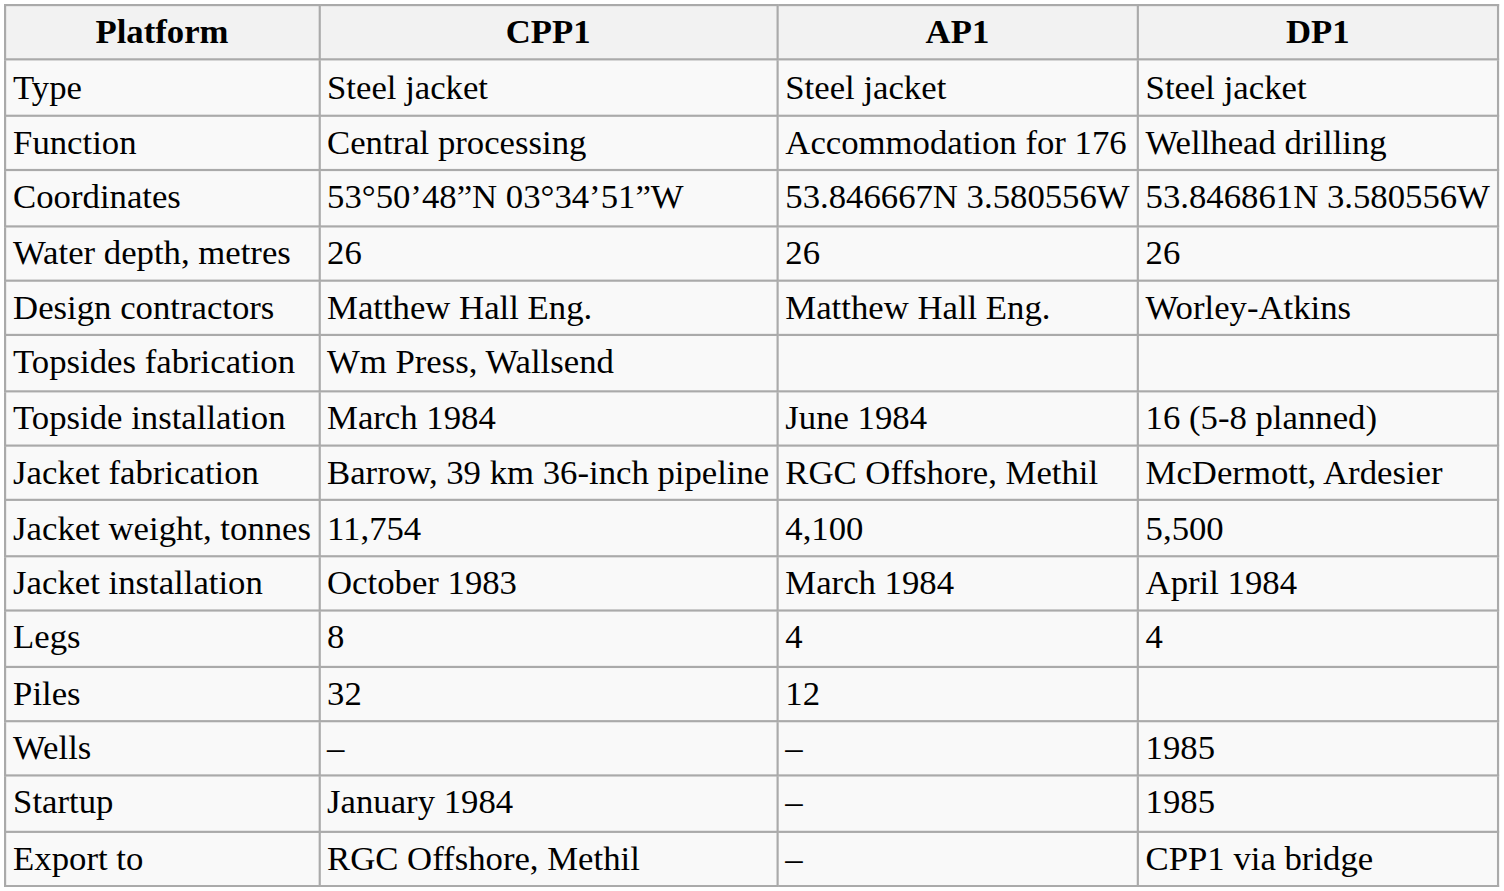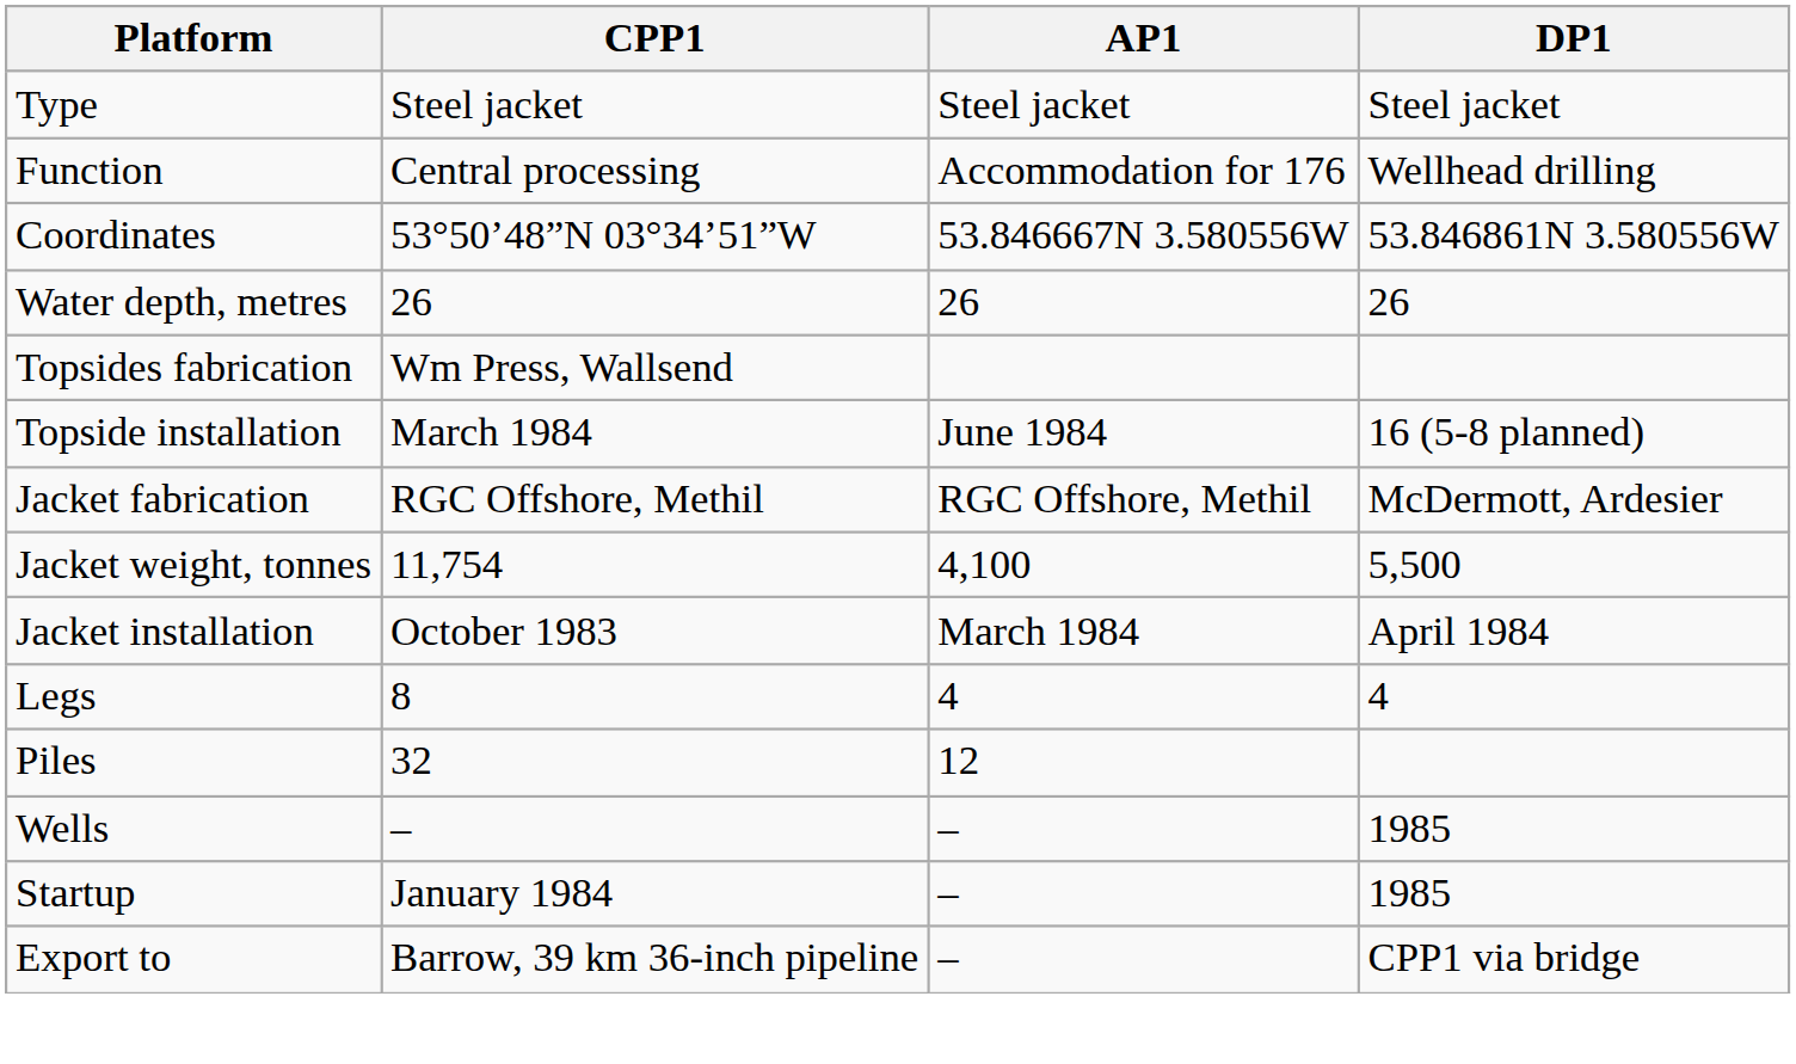- row: Design contractors | Matthew Hall Eng. | Matthew Hall Eng. | Worley-Atkins
Jacket fabrication | CPP1: Barrow, 39 km 36-inch pipeline -> RGC Offshore, Methil
Export to | CPP1: RGC Offshore, Methil -> Barrow, 39 km 36-inch pipeline
